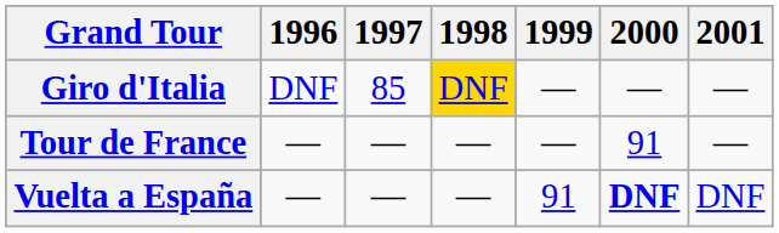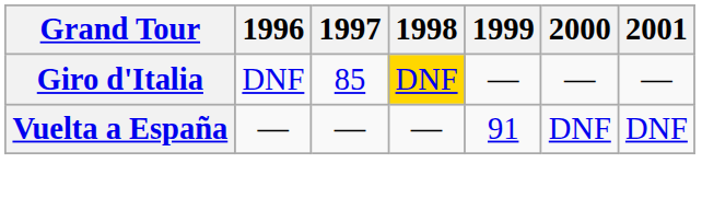- row: Tour de France | — | — | — | — | 91 | —
Vuelta a España | 2000: bold -> normal
